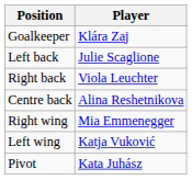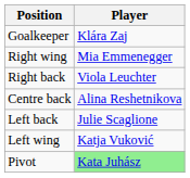rows swapped: Right wing <-> Left back
Pivot | Player: no background -> lightgreen background
